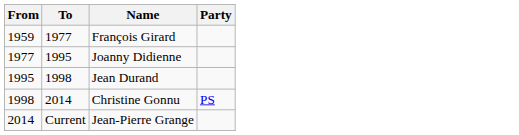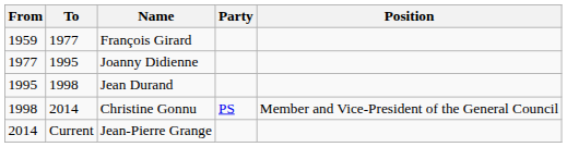+ column: Position | Member and Vice-President of the General Council
